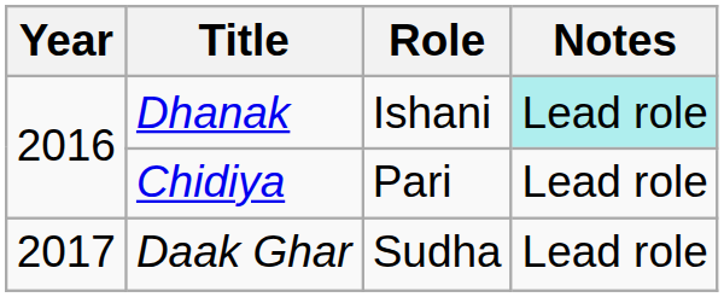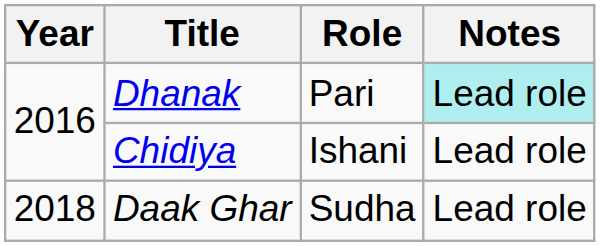Dhanak | Role: Ishani -> Pari
Chidiya | Role: Pari -> Ishani
Daak Ghar | Year: 2017 -> 2018
